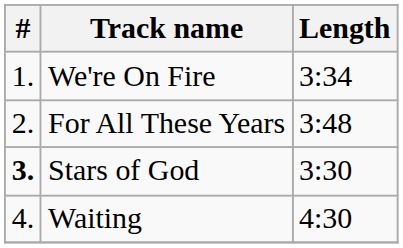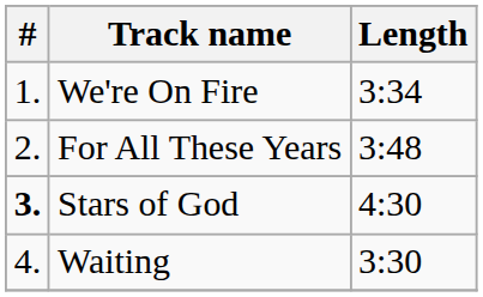Stars of God | Length: 3:30 -> 4:30
Waiting | Length: 4:30 -> 3:30
